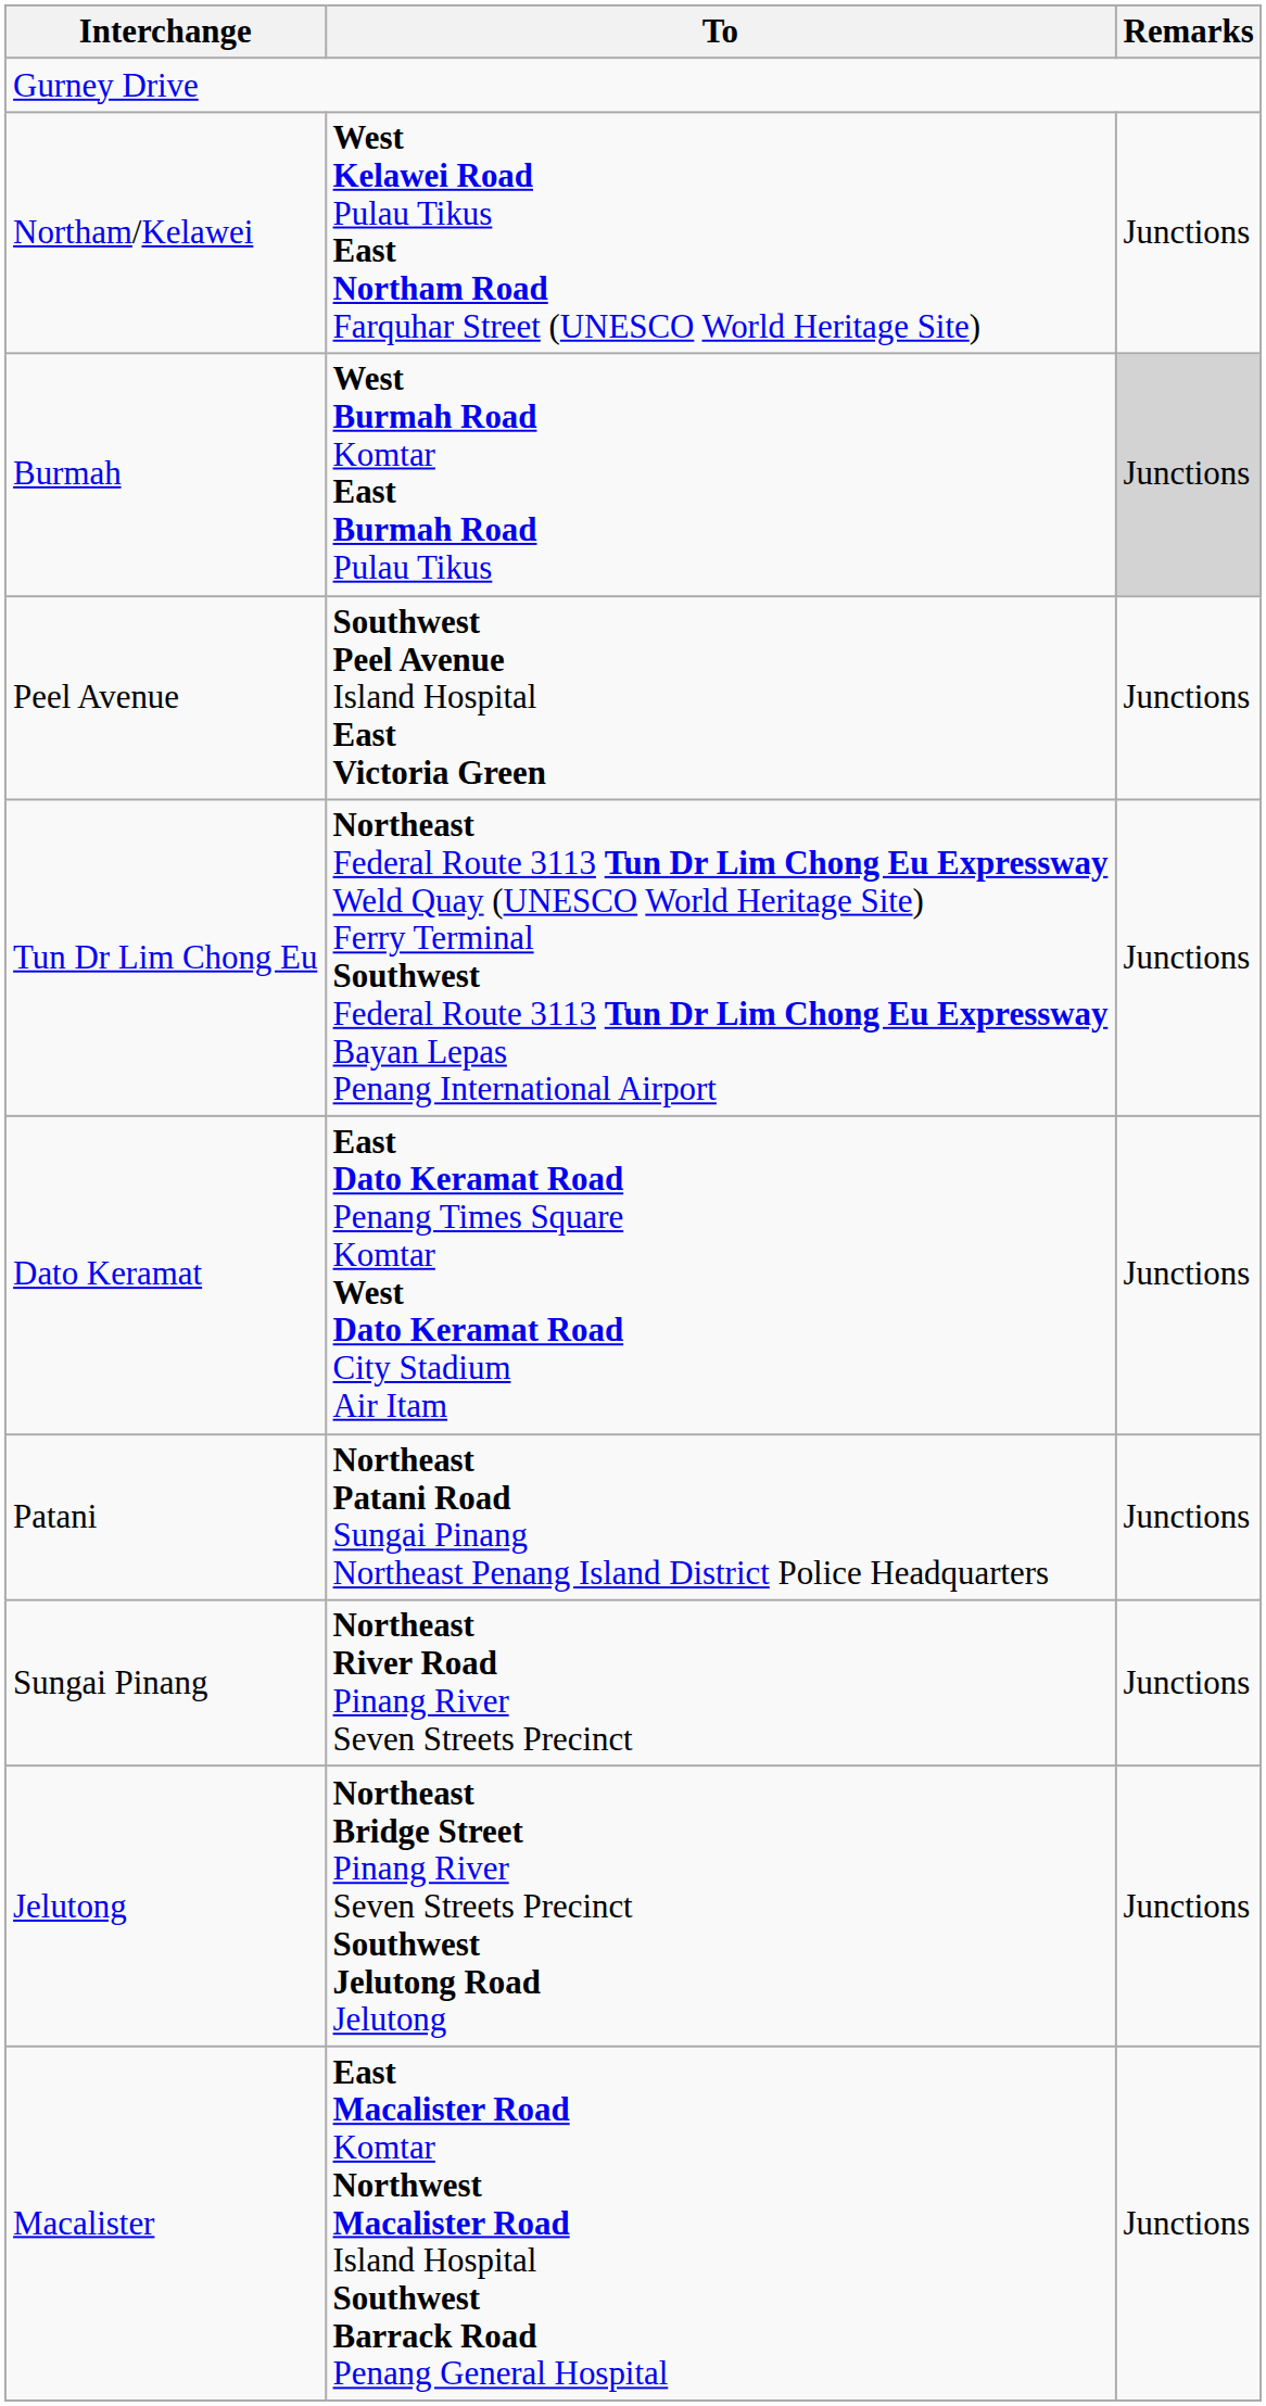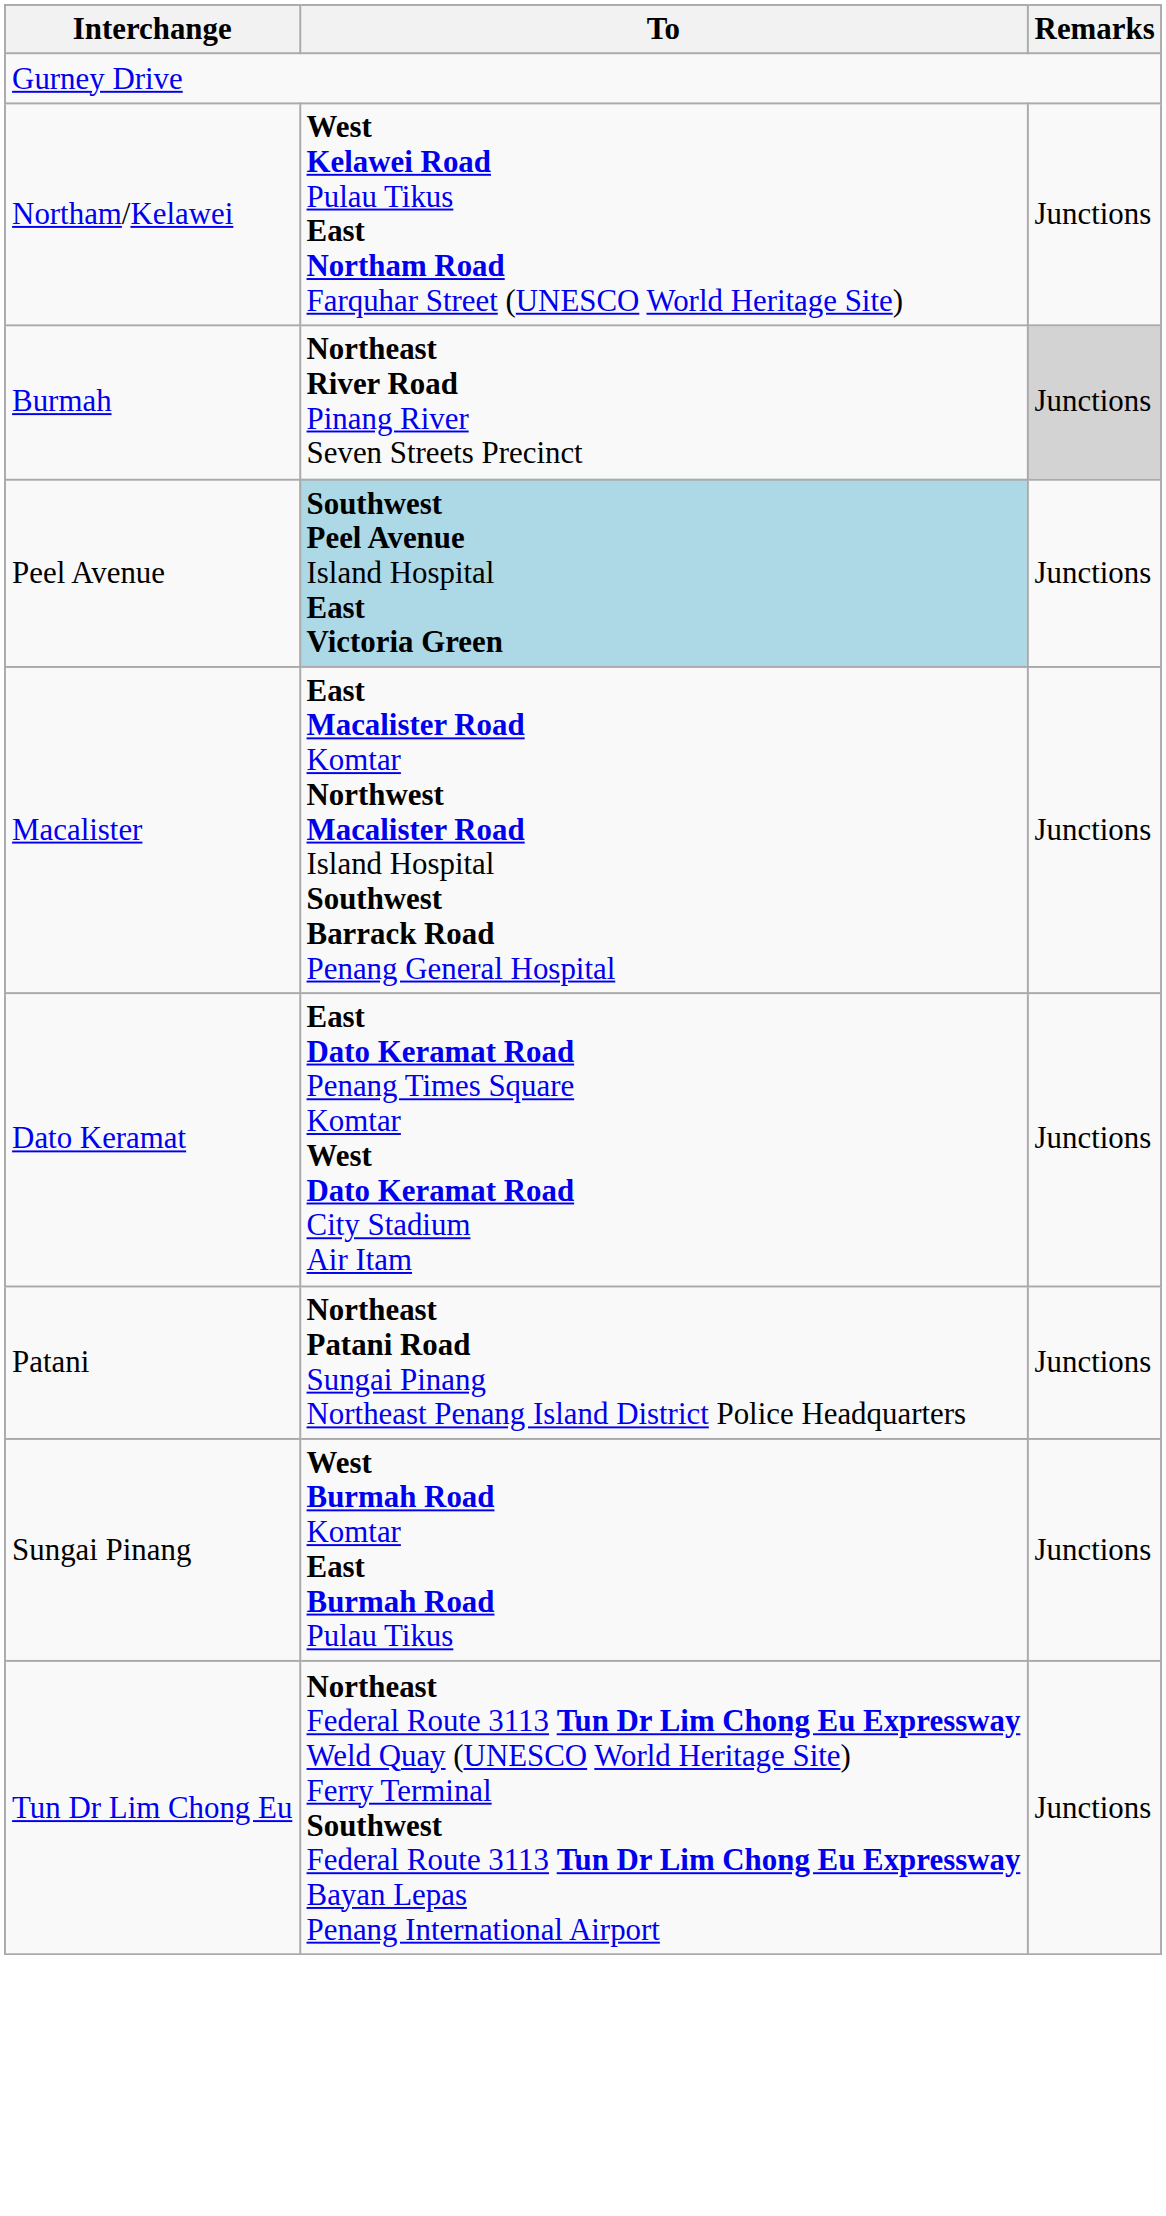Burmah | To: West Burmah Road Komtar East Burmah Road Pulau Tikus -> Northeast River Road Pinang River Seven Streets Precinct
Peel Avenue | To: no background -> lightblue background
rows swapped: Macalister <-> Tun Dr Lim Chong Eu
Sungai Pinang | To: Northeast River Road Pinang River Seven Streets Precinct -> West Burmah Road Komtar East Burmah Road Pulau Tikus
- row: Jelutong | Northeast Bridge Street Pinang River Seven Streets Precinct Southwest Jelutong Road Jelutong | Junctions
